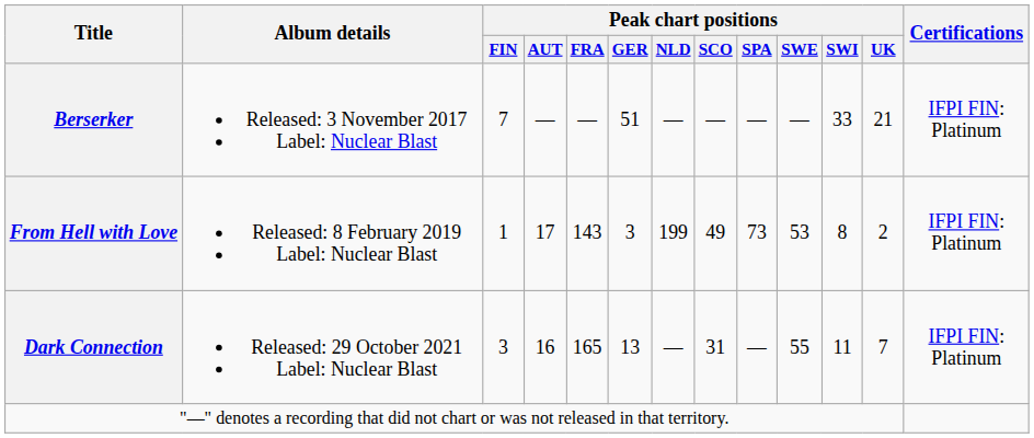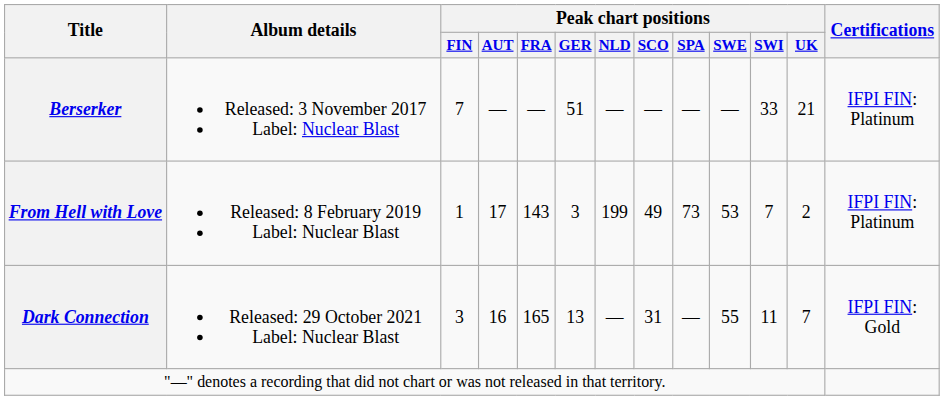From Hell with Love | Peak chart positions / SWI: 8 -> 7
Dark Connection | Certifications: IFPI FIN: Platinum -> IFPI FIN: Gold
